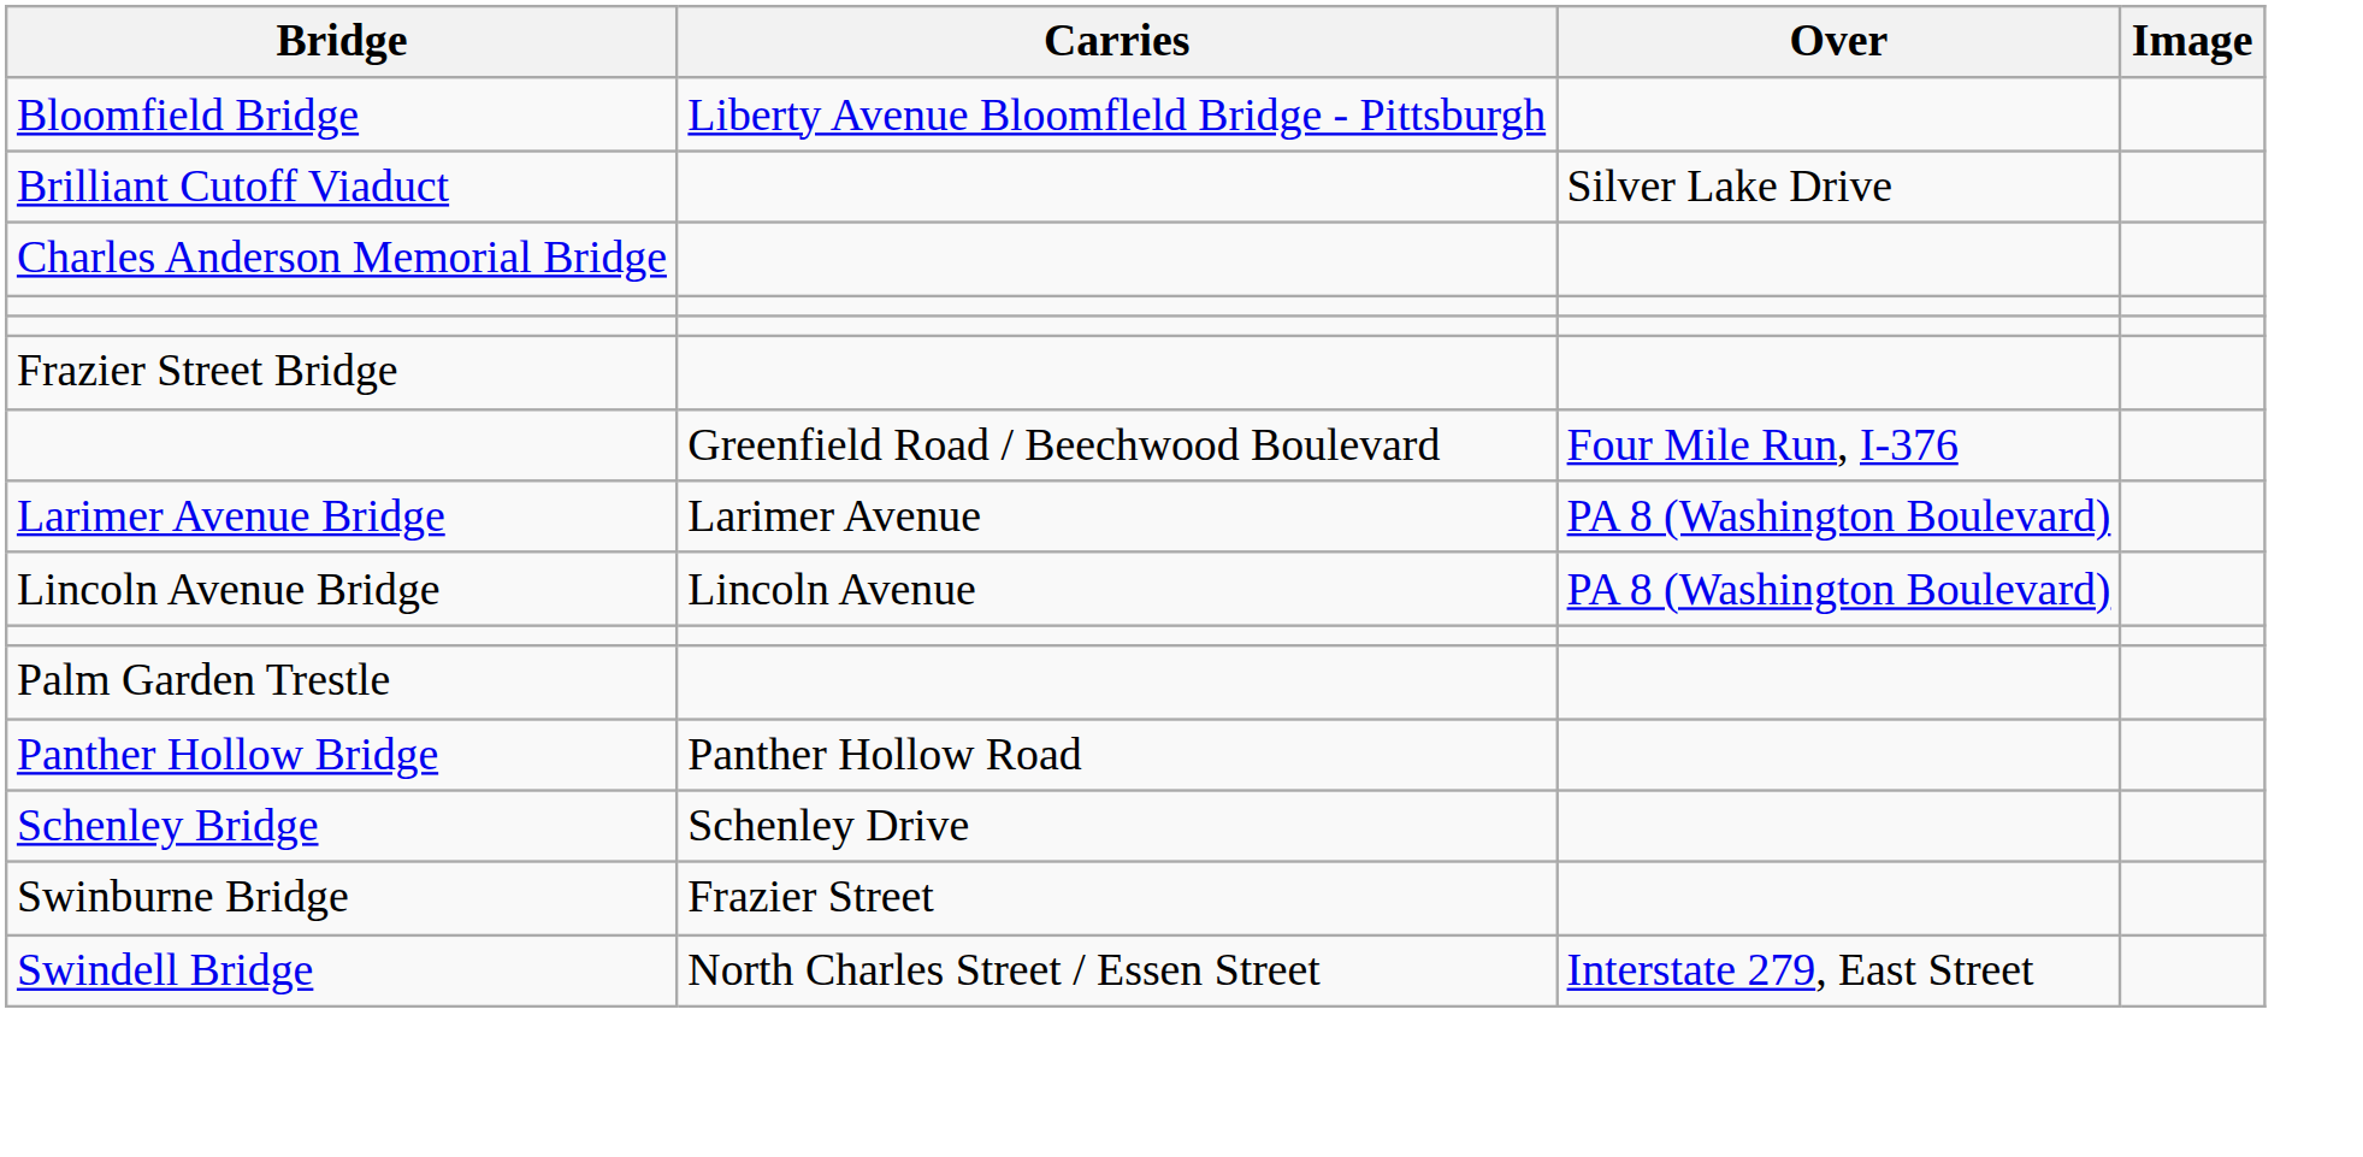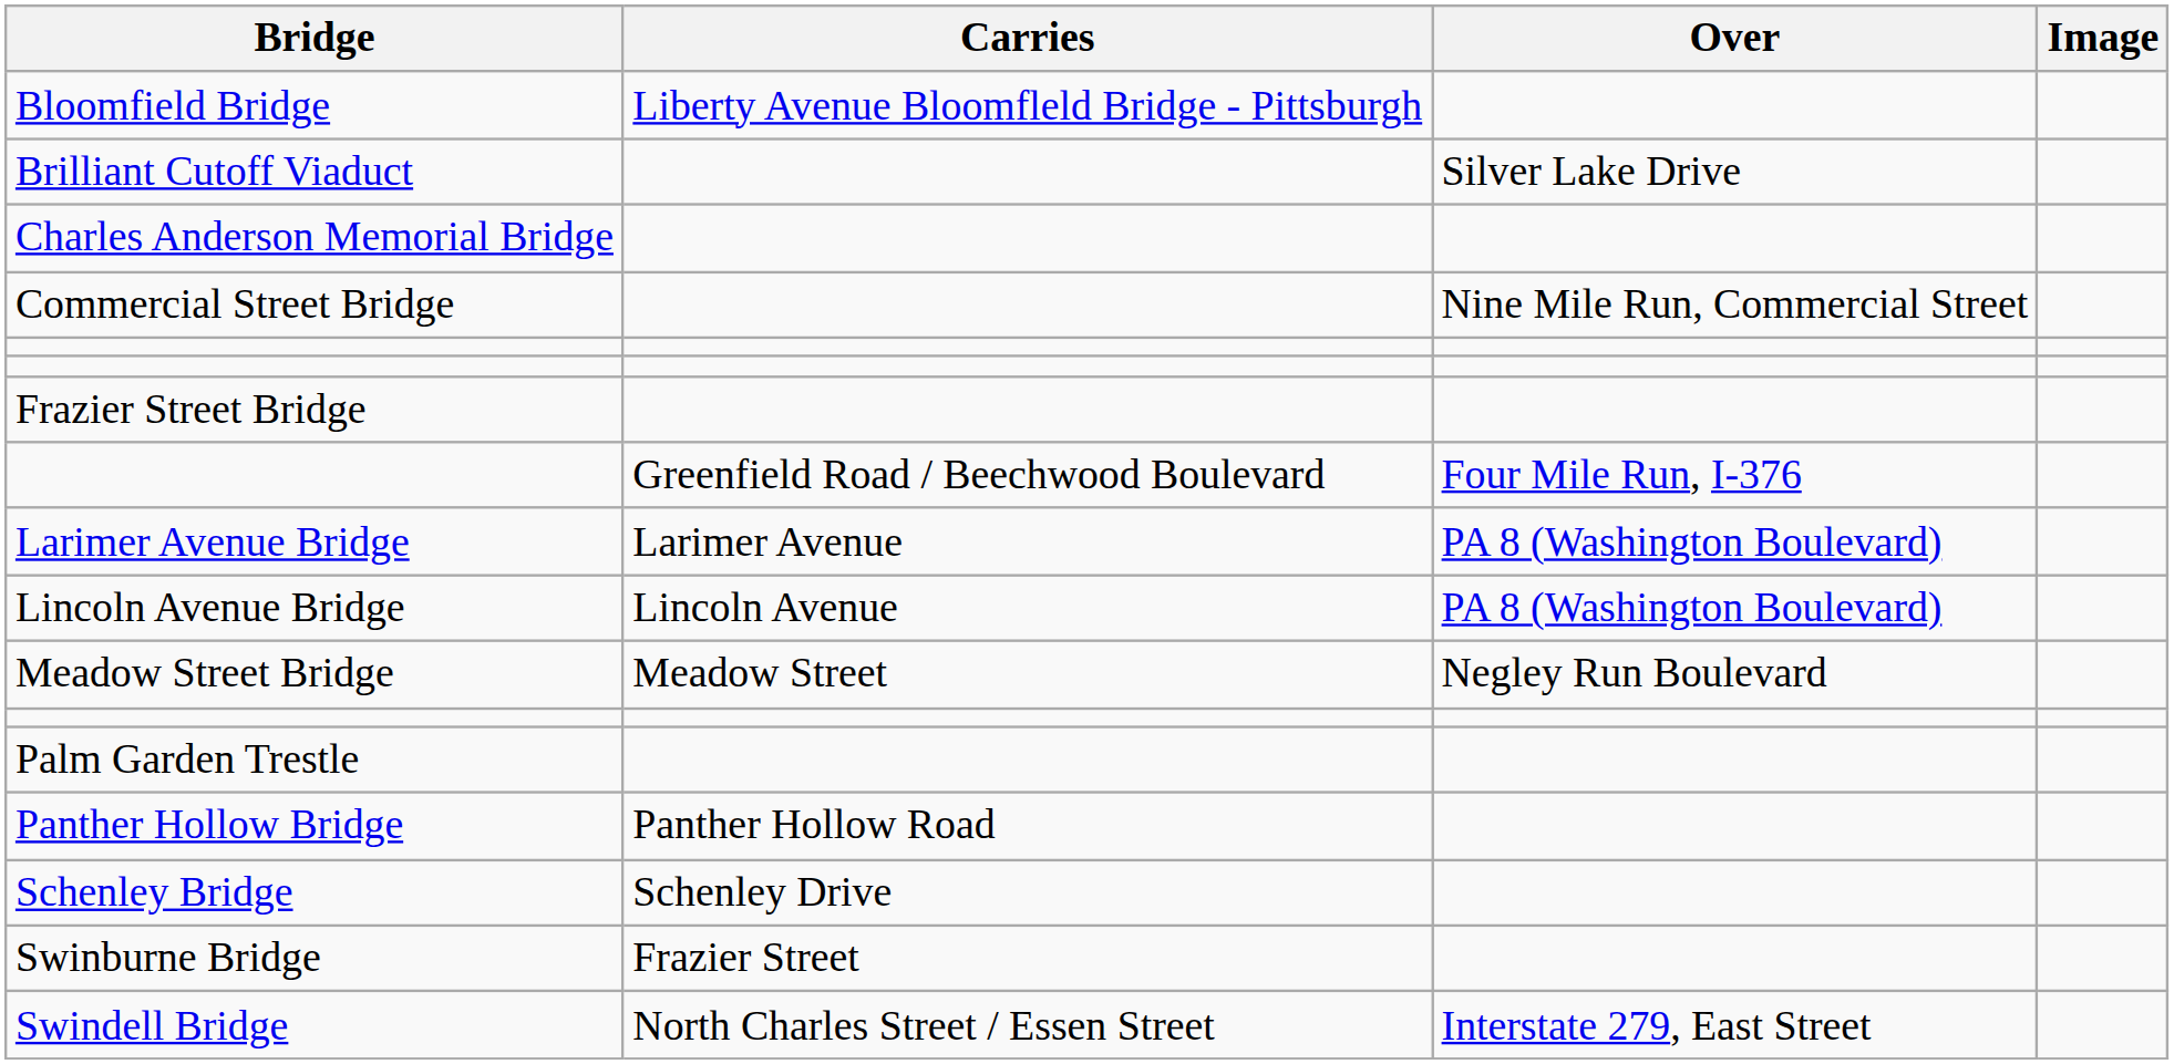+ row: Commercial Street Bridge | Nine Mile Run, Commercial Street
+ row: Meadow Street Bridge | Meadow Street | Negley Run Boulevard
